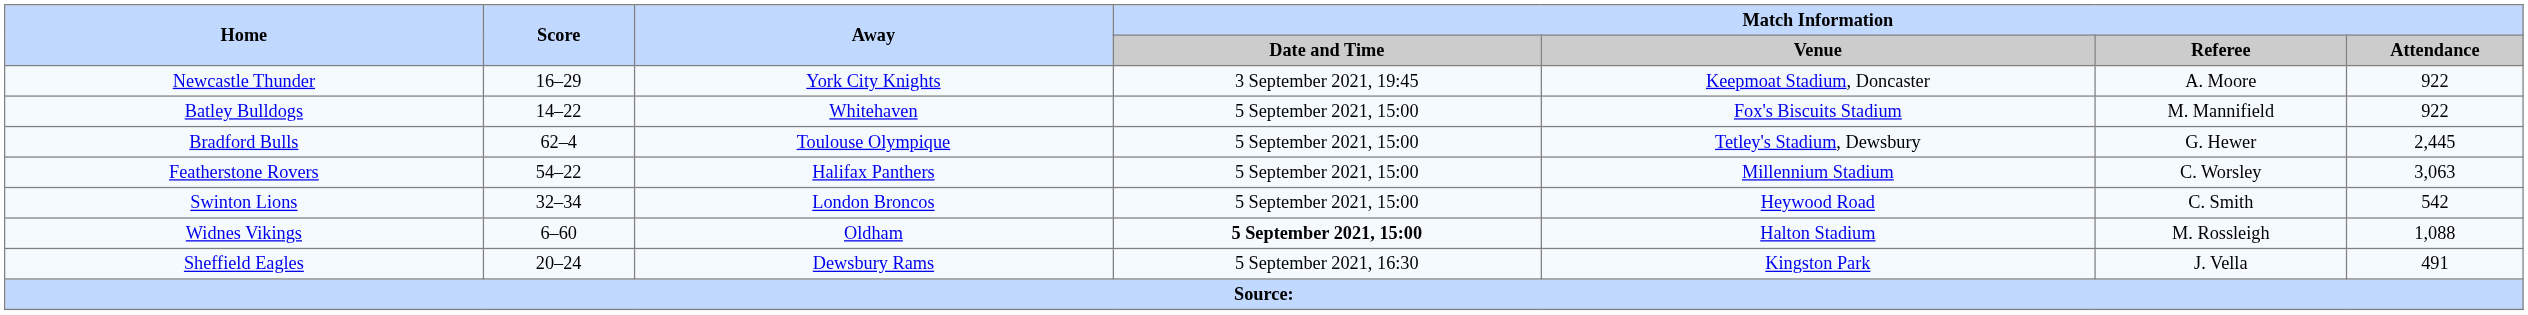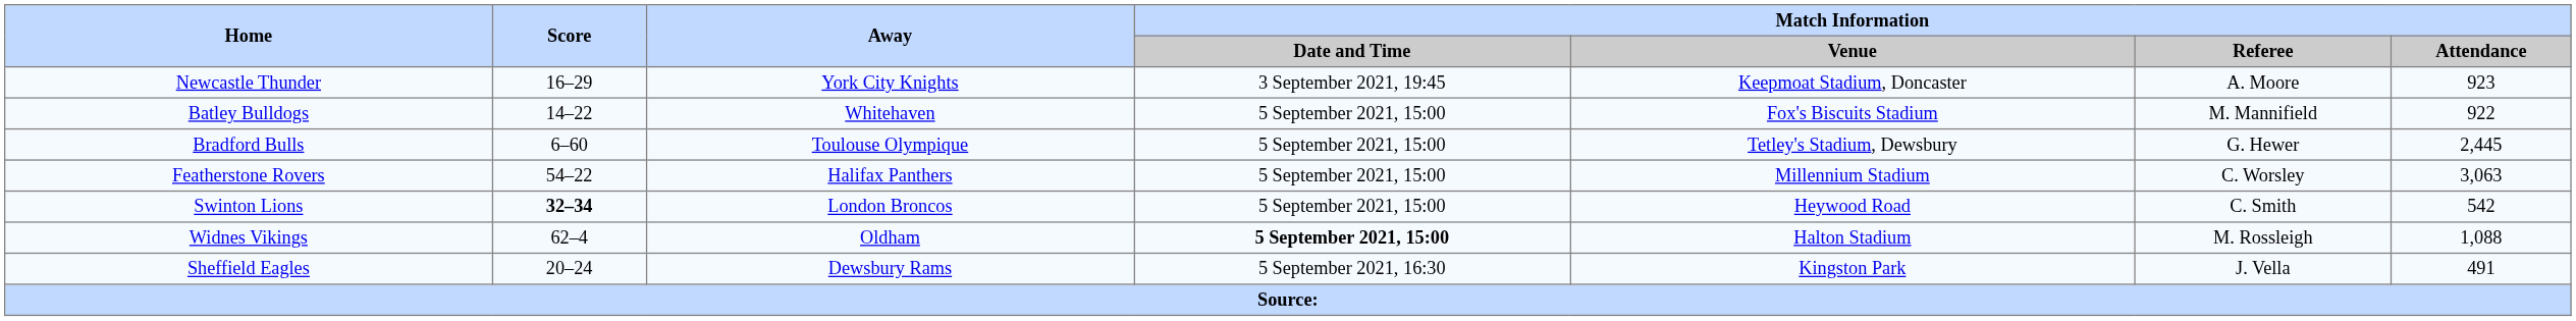Newcastle Thunder | Match Information / Attendance: 922 -> 923
Bradford Bulls | Score: 62–4 -> 6–60
Swinton Lions | Score: normal -> bold
Widnes Vikings | Score: 6–60 -> 62–4
